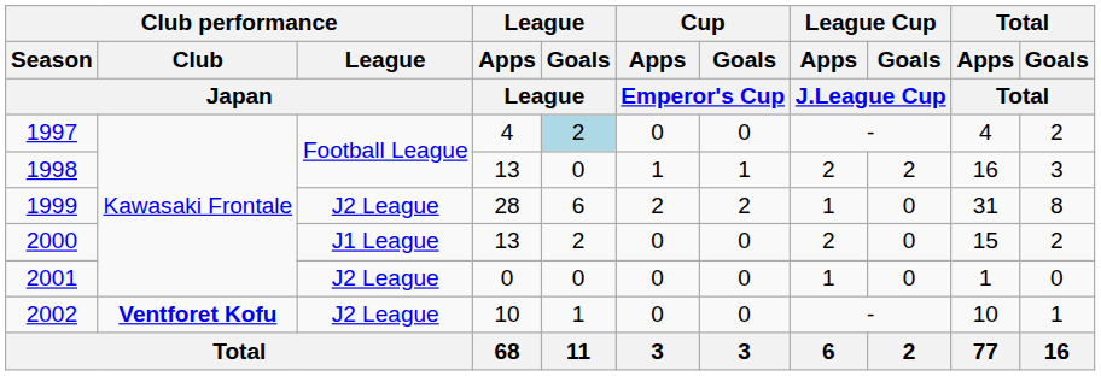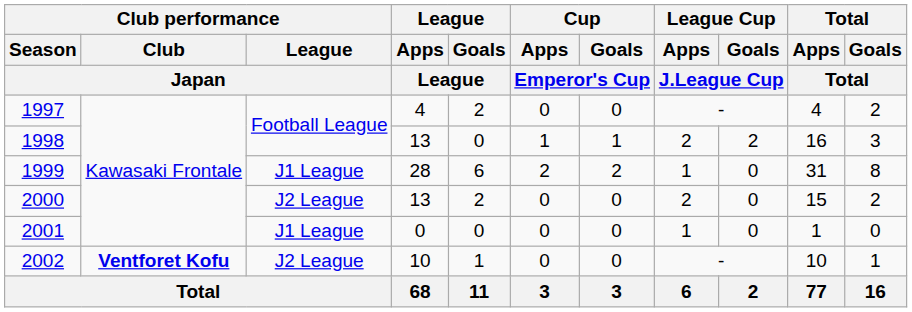1997 | League / Goals / League: lightblue background -> no background
1999 | Club performance / League / Japan: J2 League -> J1 League
2000 | Club performance / League / Japan: J1 League -> J2 League
2001 | Club performance / League / Japan: J2 League -> J1 League
